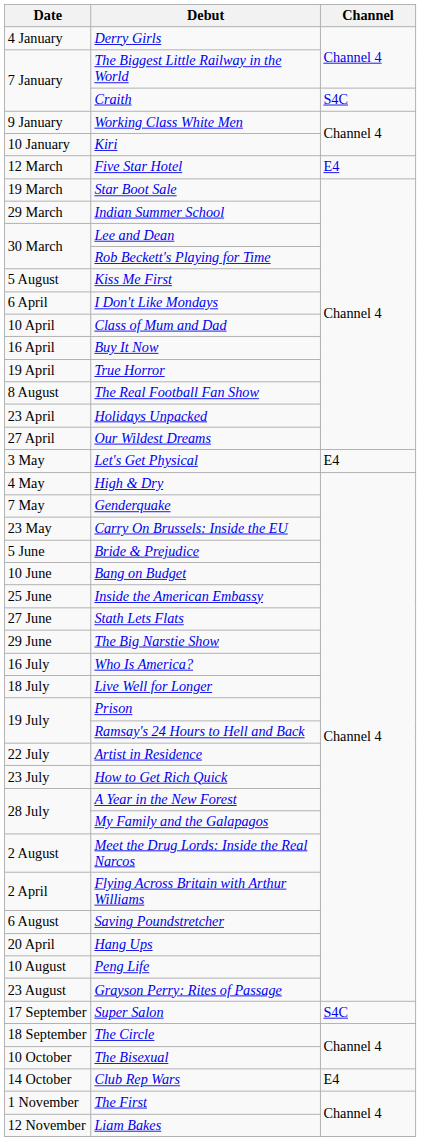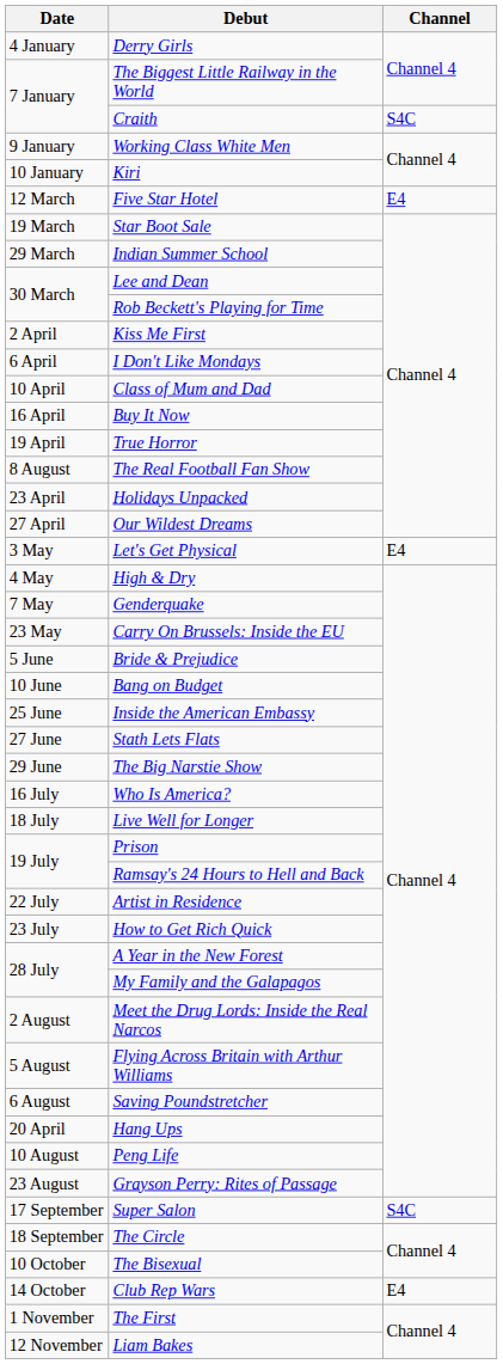Kiss Me First | Date: 5 August -> 2 April
Flying Across Britain with Arthur Williams | Date: 2 April -> 5 August
